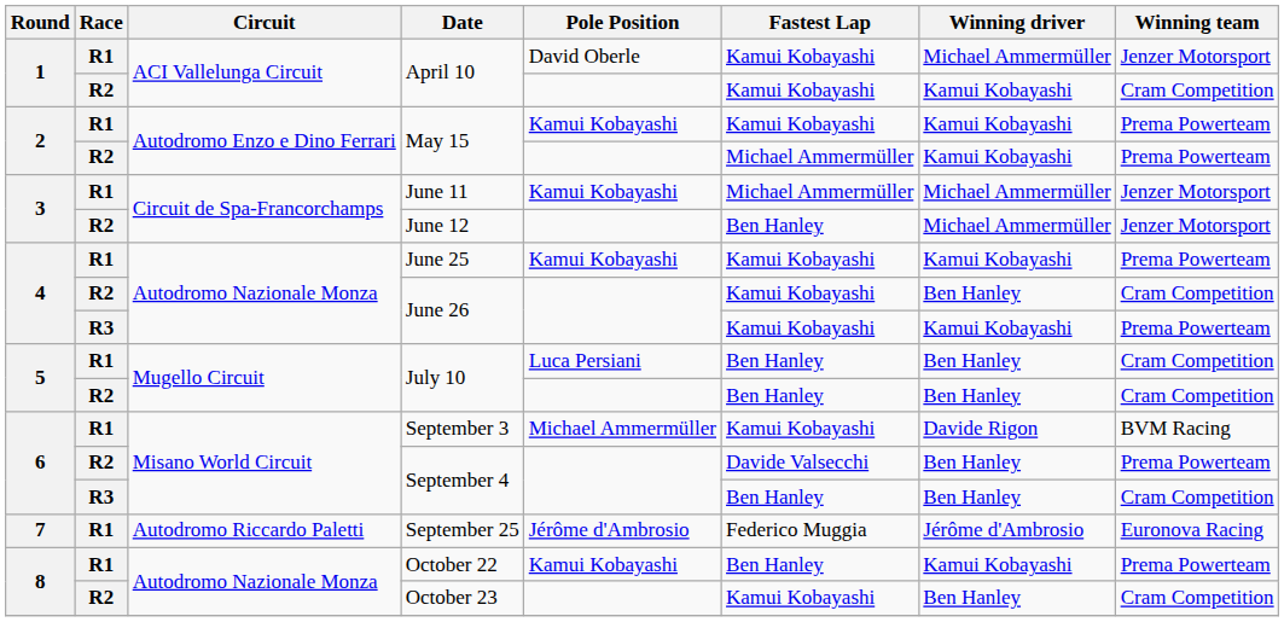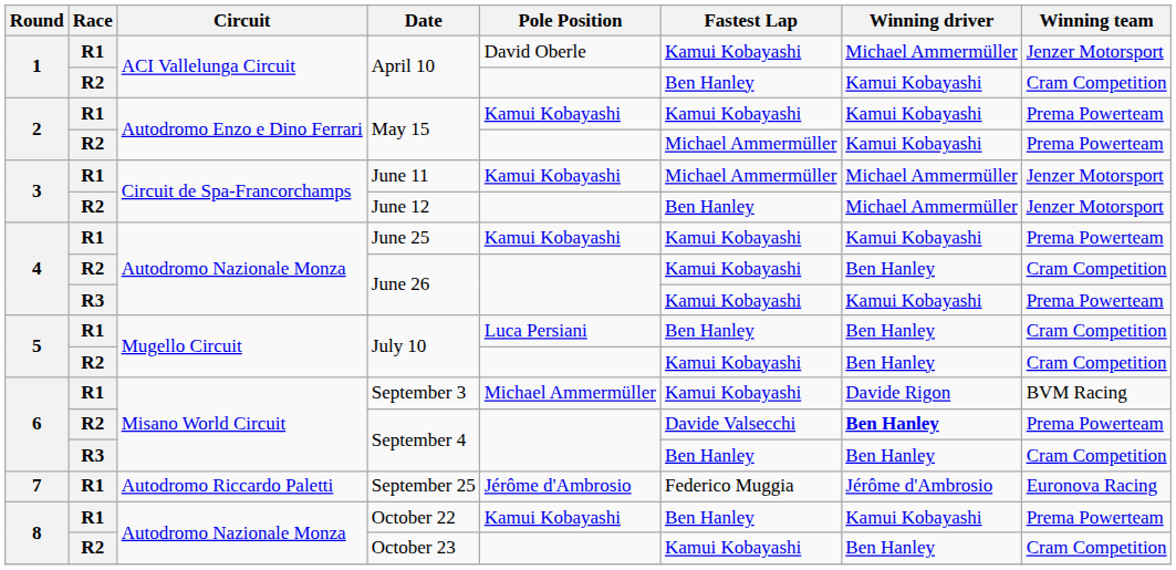R2 / April 10 | Fastest Lap: Kamui Kobayashi -> Ben Hanley
R2 / July 10 | Fastest Lap: Ben Hanley -> Kamui Kobayashi
R2 / September 4 | Winning driver: normal -> bold
